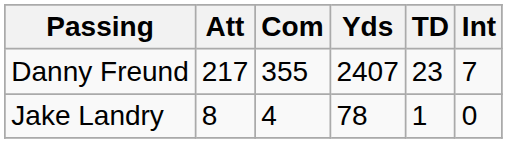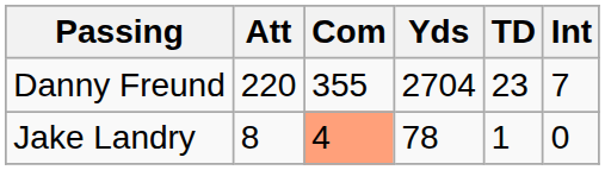Danny Freund | Att: 217 -> 220
Danny Freund | Yds: 2407 -> 2704
Jake Landry | Com: no background -> lightsalmon background
